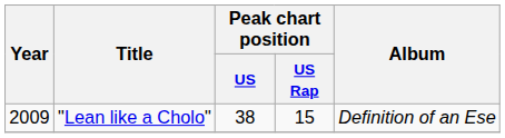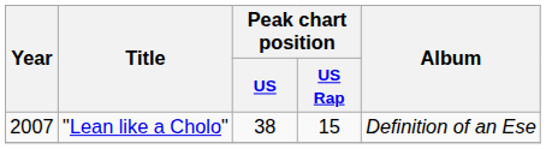"Lean like a Cholo" | Year: 2009 -> 2007
